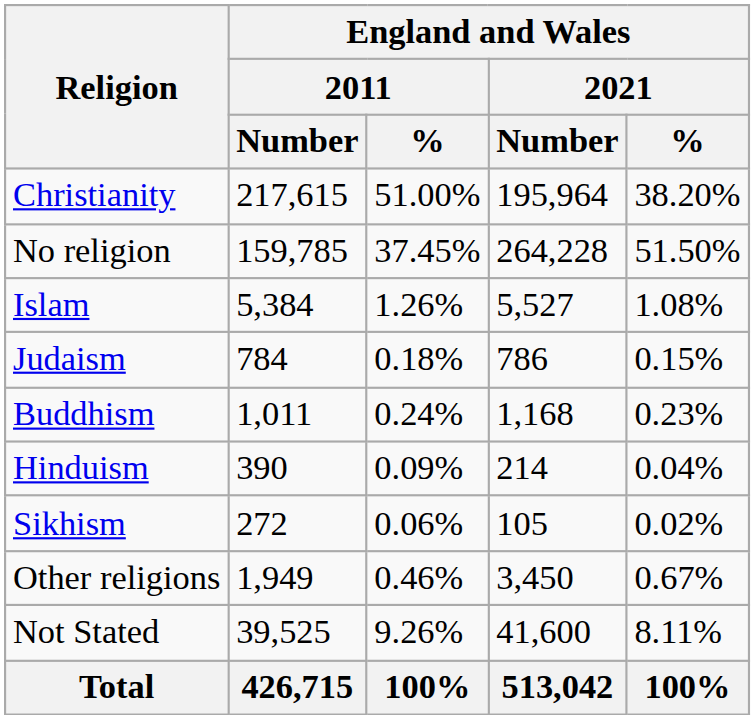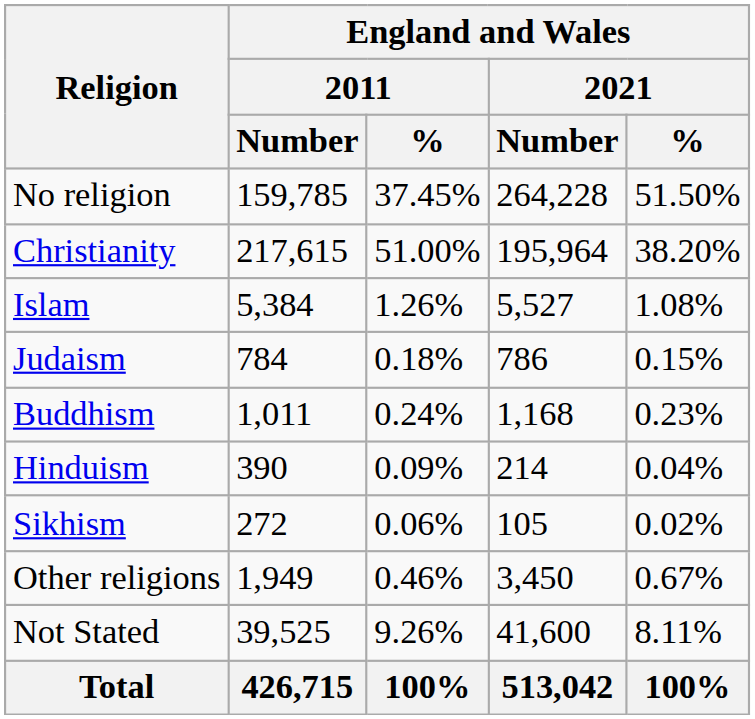rows swapped: Christianity <-> No religion
